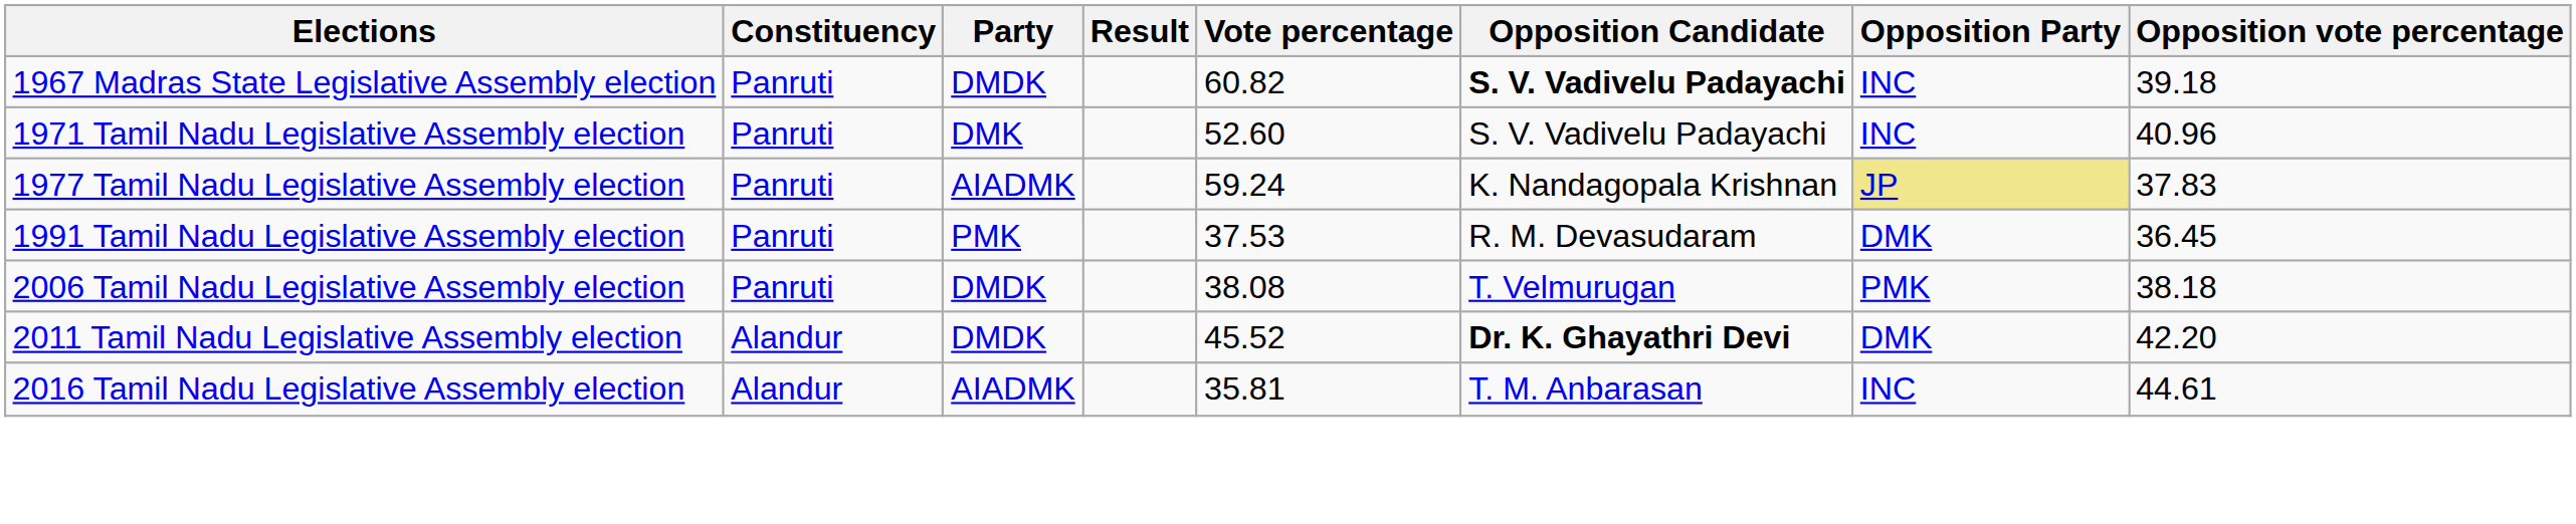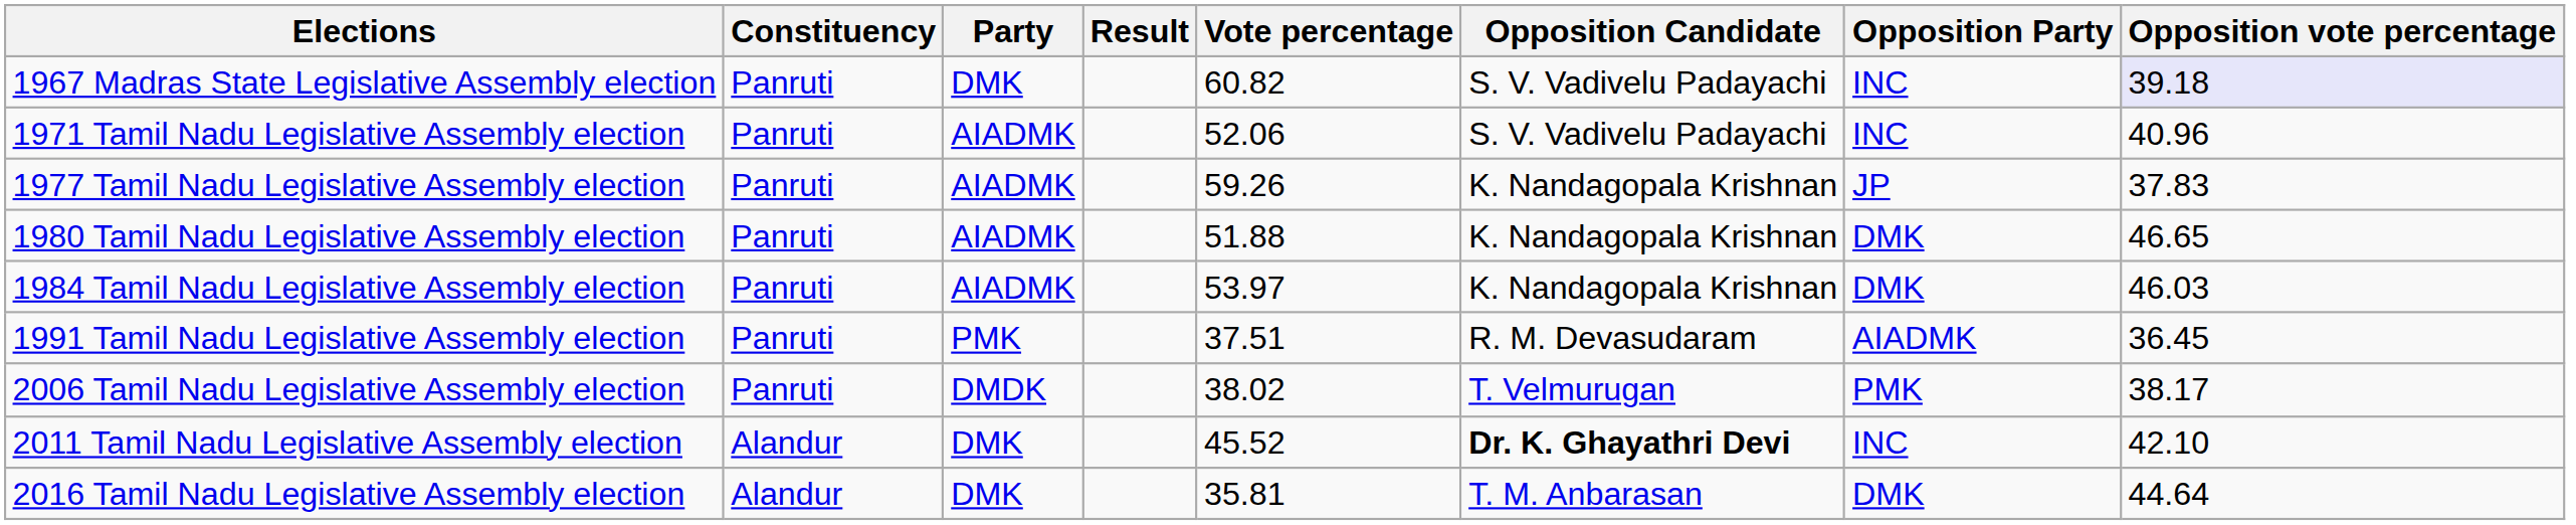1967 Madras State Legislative Assembly election | Party: DMDK -> DMK
1967 Madras State Legislative Assembly election | Opposition Candidate: bold -> normal
1967 Madras State Legislative Assembly election | Opposition vote percentage: no background -> lavender background
1971 Tamil Nadu Legislative Assembly election | Party: DMK -> AIADMK
1971 Tamil Nadu Legislative Assembly election | Vote percentage: 52.60 -> 52.06
1977 Tamil Nadu Legislative Assembly election | Vote percentage: 59.24 -> 59.26
1977 Tamil Nadu Legislative Assembly election | Opposition Party: khaki background -> no background
+ row: 1980 Tamil Nadu Legislative Assembly election | Panruti | AIADMK | 51.88 | K. Nandagopala Krishnan | DMK | 46.65
+ row: 1984 Tamil Nadu Legislative Assembly election | Panruti | AIADMK | 53.97 | K. Nandagopala Krishnan | DMK | 46.03
1991 Tamil Nadu Legislative Assembly election | Vote percentage: 37.53 -> 37.51
1991 Tamil Nadu Legislative Assembly election | Opposition Party: DMK -> AIADMK
2006 Tamil Nadu Legislative Assembly election | Vote percentage: 38.08 -> 38.02
2006 Tamil Nadu Legislative Assembly election | Opposition vote percentage: 38.18 -> 38.17
2011 Tamil Nadu Legislative Assembly election | Party: DMDK -> DMK
2011 Tamil Nadu Legislative Assembly election | Opposition Party: DMK -> INC
2011 Tamil Nadu Legislative Assembly election | Opposition vote percentage: 42.20 -> 42.10
2016 Tamil Nadu Legislative Assembly election | Party: AIADMK -> DMK
2016 Tamil Nadu Legislative Assembly election | Opposition Party: INC -> DMK
2016 Tamil Nadu Legislative Assembly election | Opposition vote percentage: 44.61 -> 44.64
